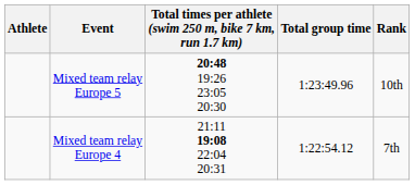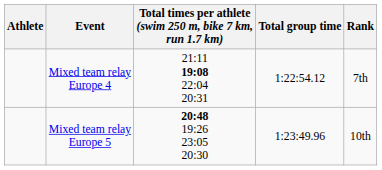rows swapped: Mixed team relay Europe 5 <-> Mixed team relay Europe 4
